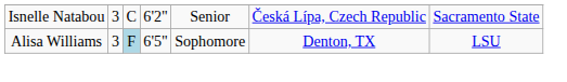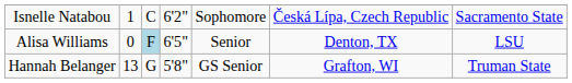Isnelle Natabou | column 2: 3 -> 1
Isnelle Natabou | column 5: Senior -> Sophomore
Alisa Williams | column 2: 3 -> 0
Alisa Williams | column 5: Sophomore -> Senior
+ row: Hannah Belanger | 13 | G | 5'8" | GS Senior | Grafton, WI | Truman State
